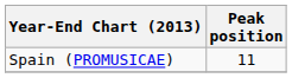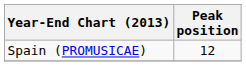Spain (PROMUSICAE) | Peak position: 11 -> 12
